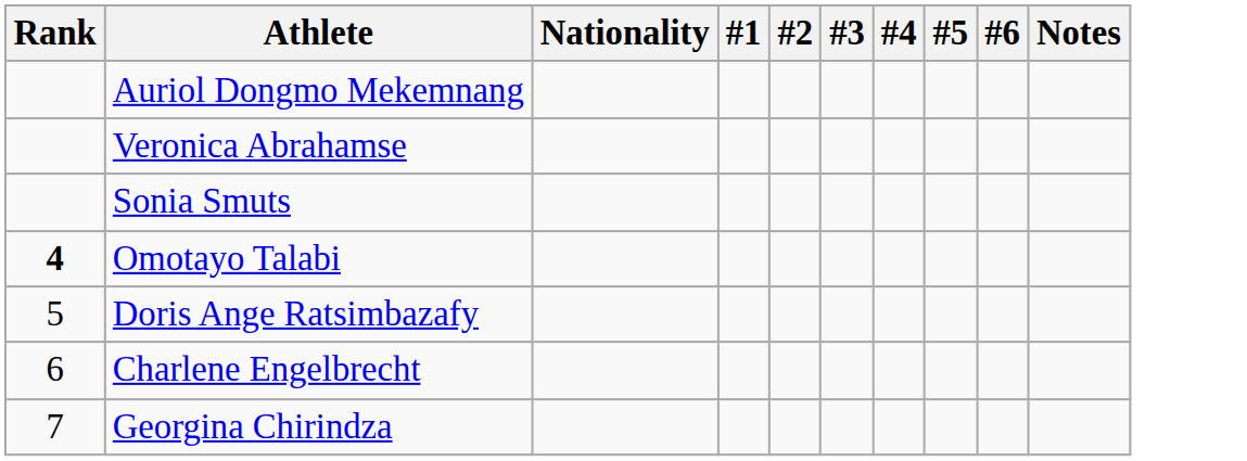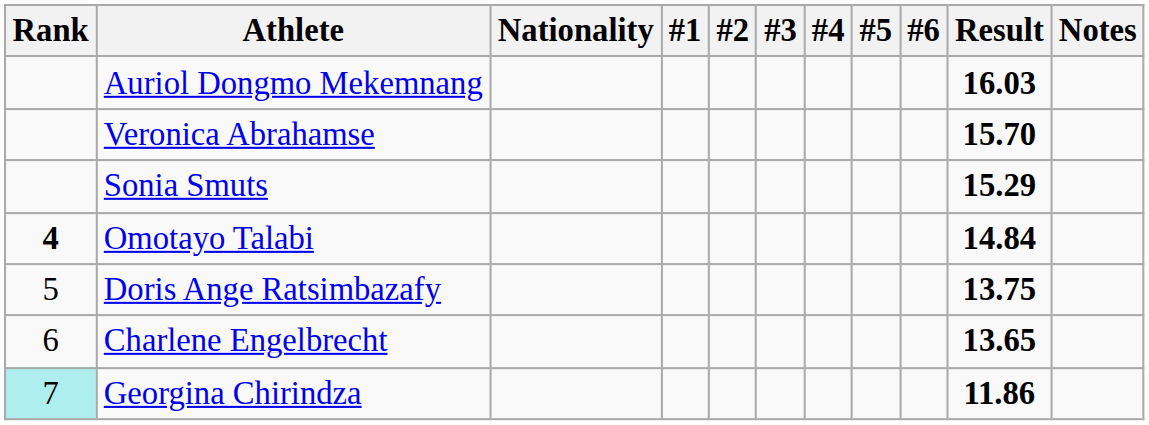+ column: Result | 16.03 | 15.70 | 15.29 | 14.84 | 13.75 | 13.65 | 11.86
Georgina Chirindza | Rank: no background -> paleturquoise background
